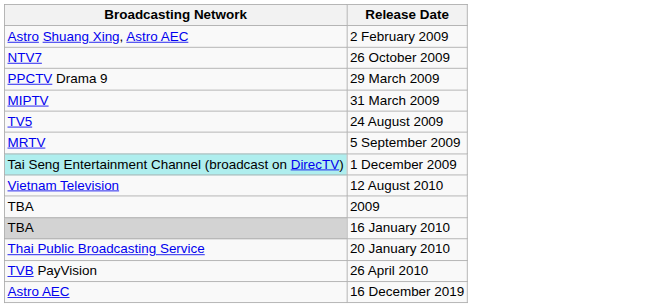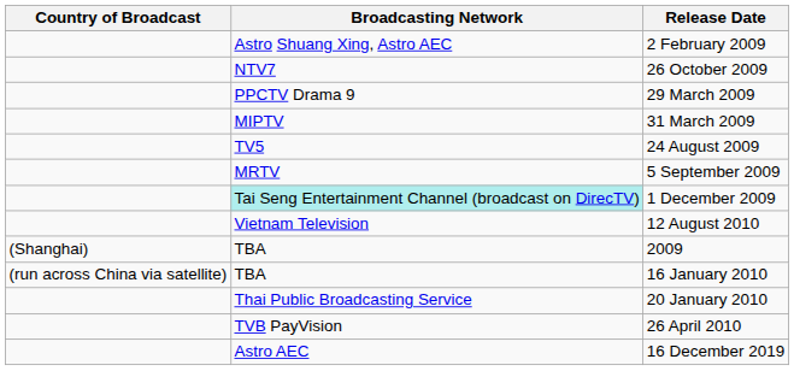+ column: Country of Broadcast | (Shanghai) | (run across China via satellite)
16 January 2010 | Broadcasting Network: lightgrey background -> no background
